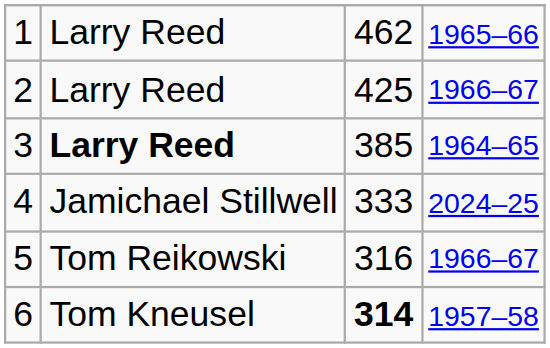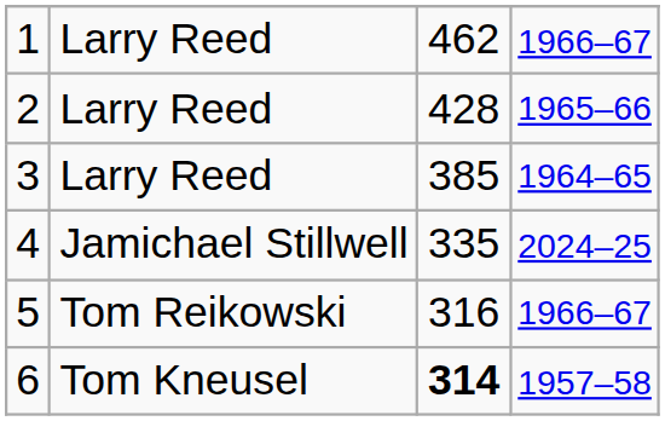1 | column 4: 1965–66 -> 1966–67
2 | column 3: 425 -> 428
2 | column 4: 1966–67 -> 1965–66
3 | column 2: bold -> normal
4 | column 3: 333 -> 335
